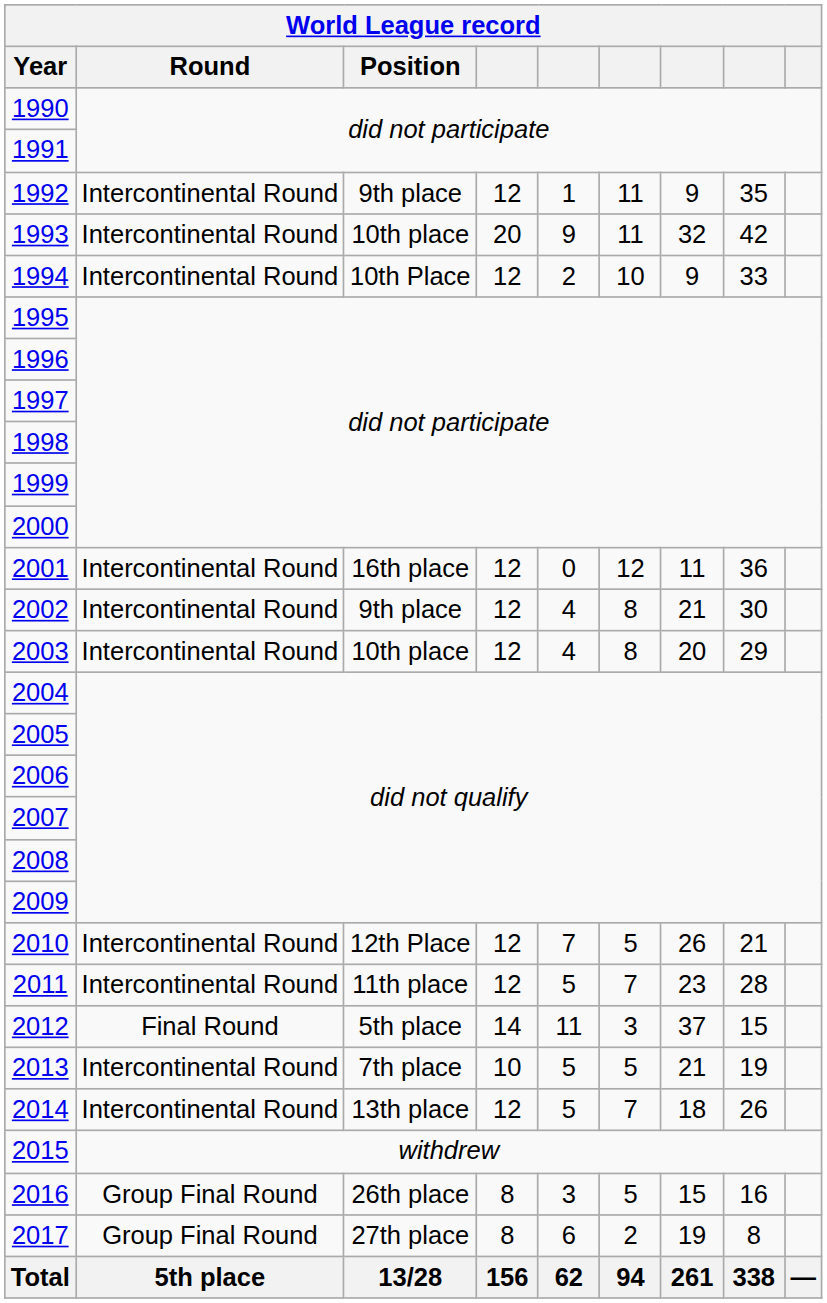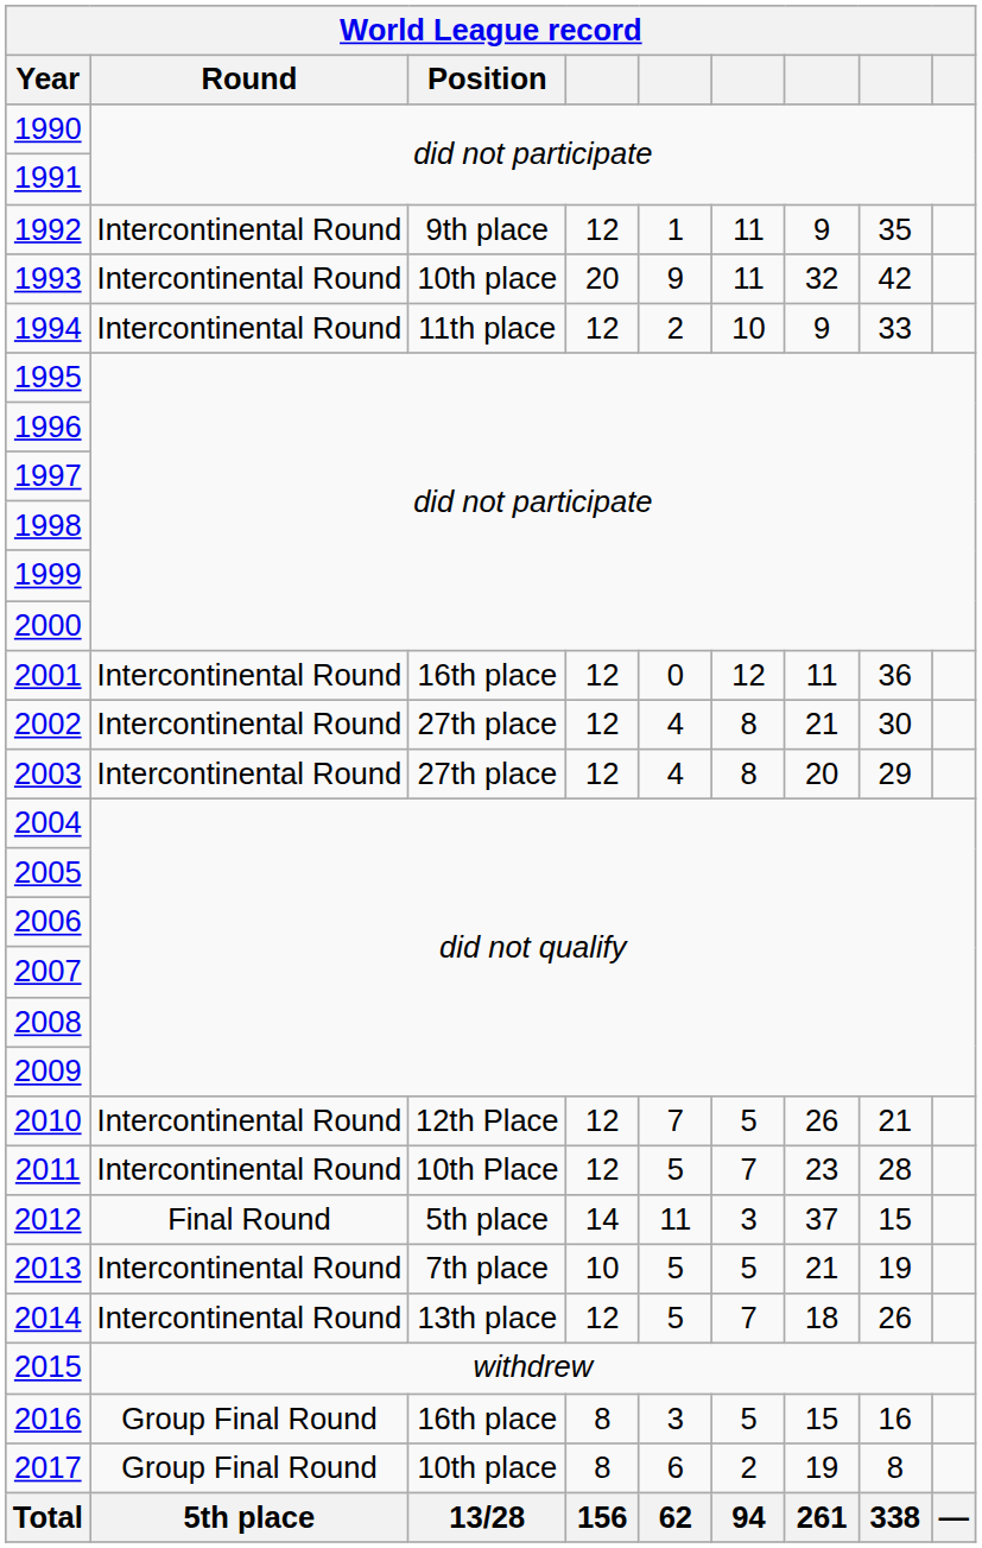1994 | Position: 10th Place -> 11th place
2002 | Position: 9th place -> 27th place
2003 | Position: 10th place -> 27th place
2011 | Position: 11th place -> 10th Place
2016 | Position: 26th place -> 16th place
2017 | Position: 27th place -> 10th place
